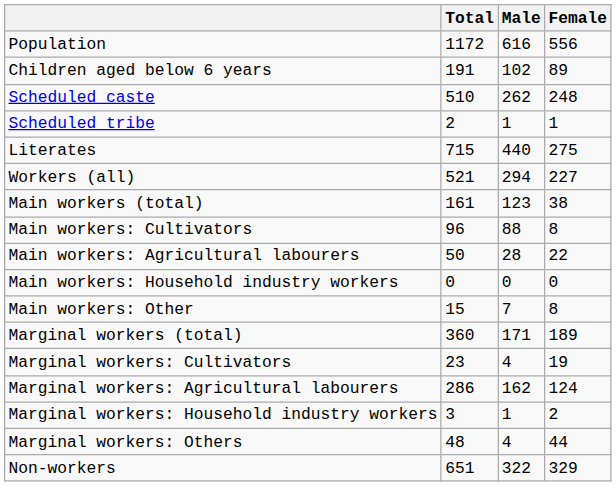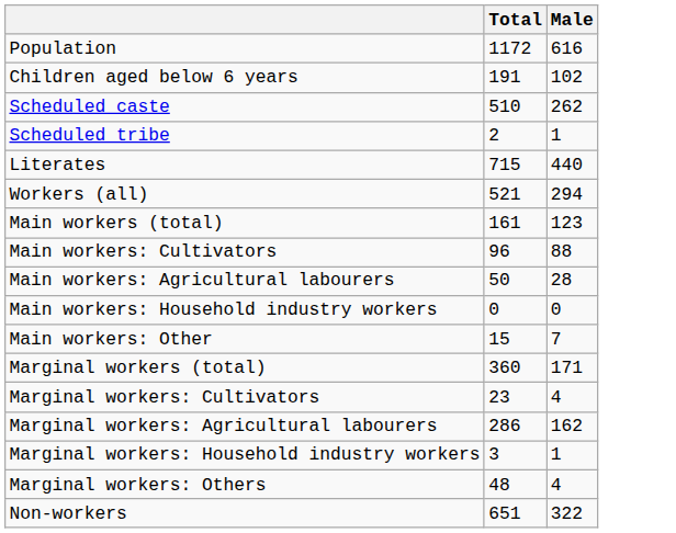- column: Female | 556 | 89 | 248 | 1 | 275 | 227 | 38 | 8 | 22 | 0 | 8 | 189 | 19 | 124 | 2 | 44 | 329
